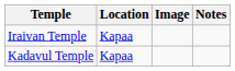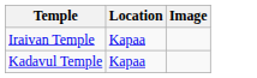- column: Notes
